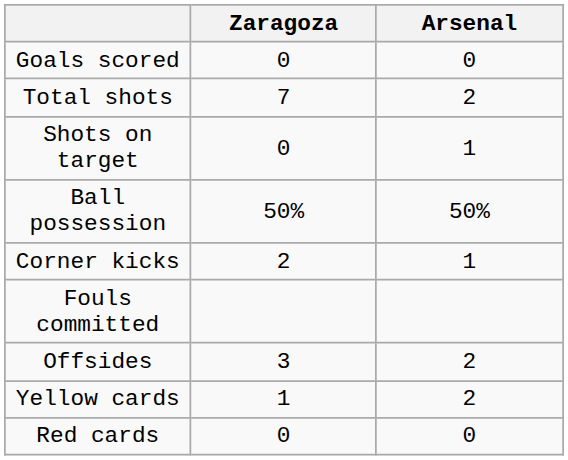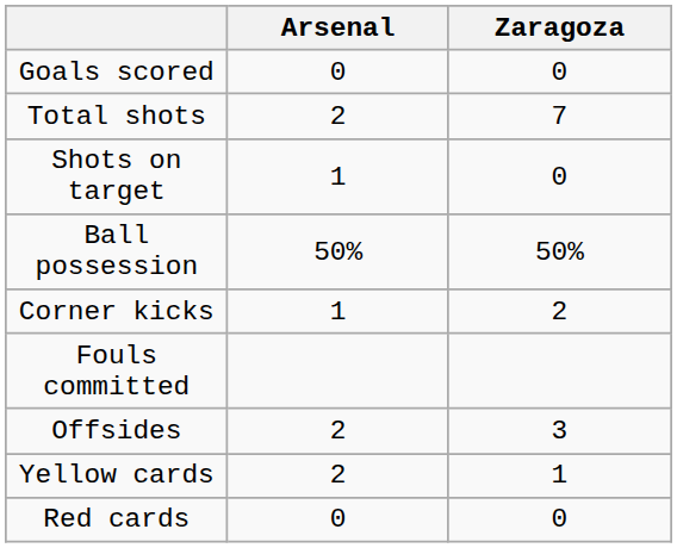columns swapped: Arsenal <-> Zaragoza
